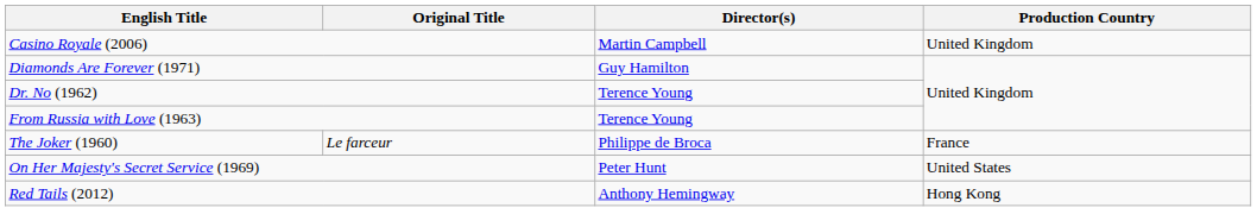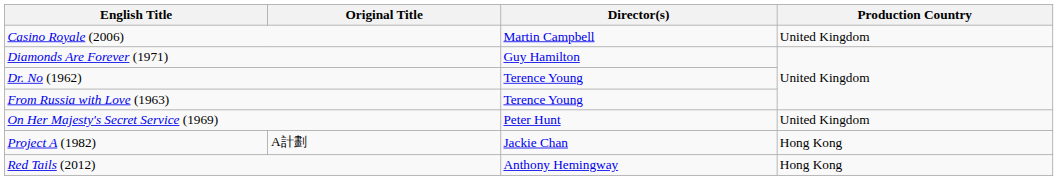- row: The Joker (1960) | Le farceur | Philippe de Broca | France
On Her Majesty's Secret Service (1969) | Production Country: United States -> United Kingdom
+ row: Project A (1982) | A計劃 | Jackie Chan | Hong Kong
